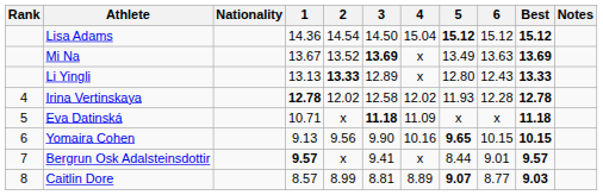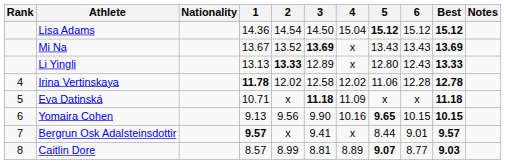Mi Na | 5: 13.49 -> 13.43
Mi Na | 6: 13.63 -> 13.43
Irina Vertinskaya | 1: 12.78 -> 11.78
Irina Vertinskaya | 5: 11.93 -> 11.06
